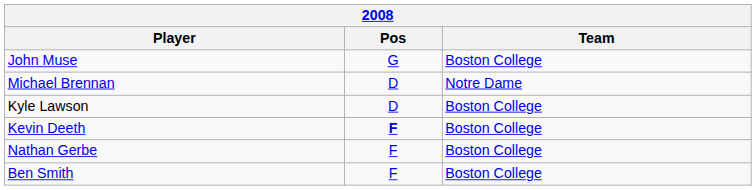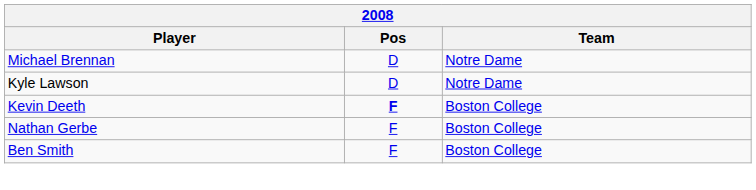- row: John Muse | G | Boston College
Kyle Lawson | Team: Boston College -> Notre Dame
